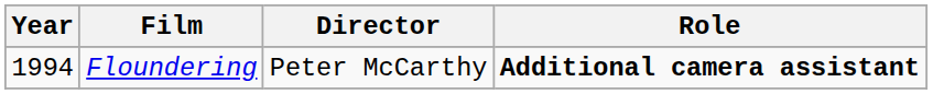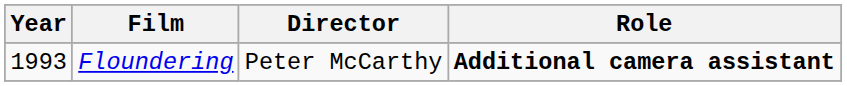Floundering | Year: 1994 -> 1993
